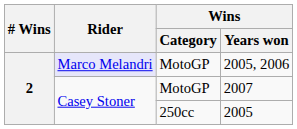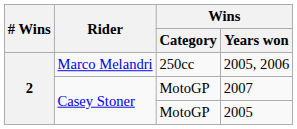2005, 2006 | Rider: lavender background -> no background
2005, 2006 | Wins / Category: MotoGP -> 250cc
2005 | Wins / Category: 250cc -> MotoGP
